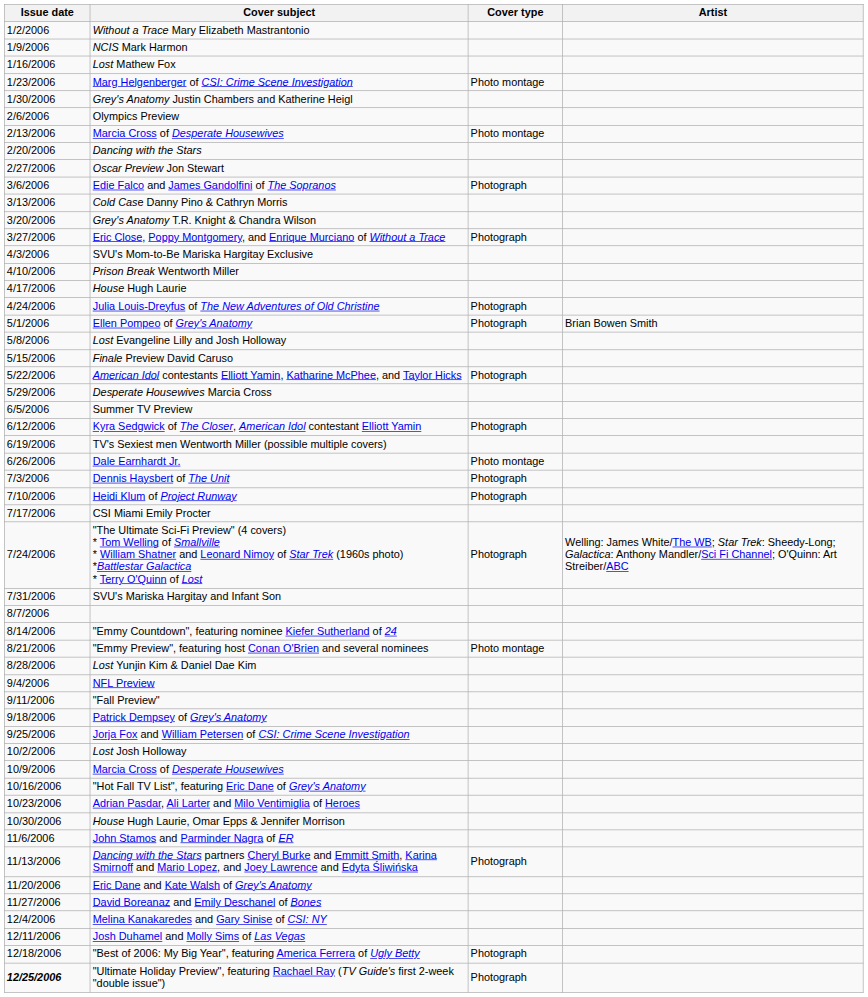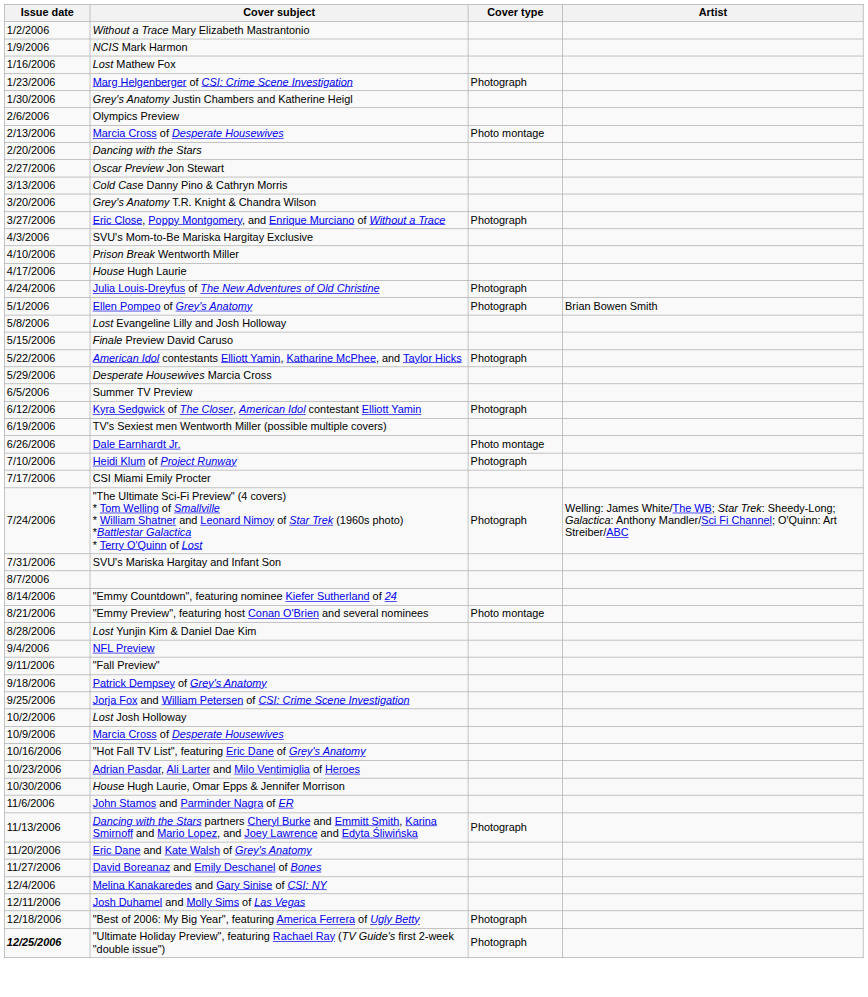Marg Helgenberger of CSI: Crime Scene Investigation | Cover type: Photo montage -> Photograph
- row: 3/6/2006 | Edie Falco and James Gandolfini of The Sopranos | Photograph
- row: 7/3/2006 | Dennis Haysbert of The Unit | Photograph
